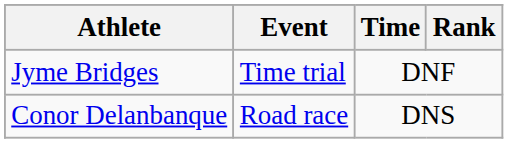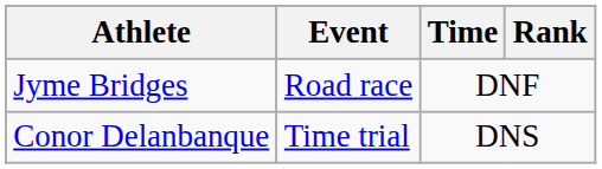Jyme Bridges | Event: Time trial -> Road race
Conor Delanbanque | Event: Road race -> Time trial
